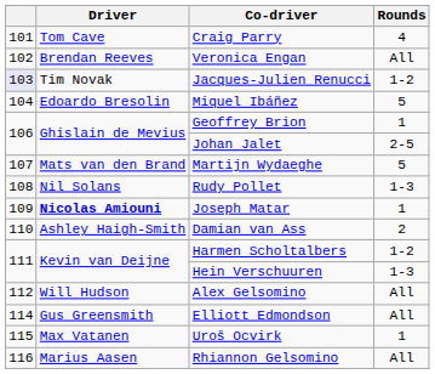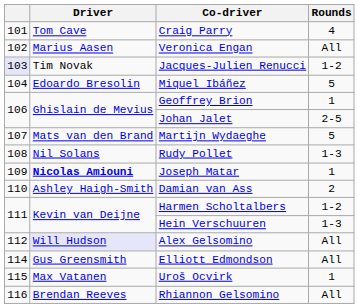Veronica Engan | Driver: Brendan Reeves -> Marius Aasen
Alex Gelsomino | Driver: no background -> lavender background
Rhiannon Gelsomino | Driver: Marius Aasen -> Brendan Reeves
